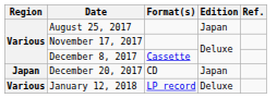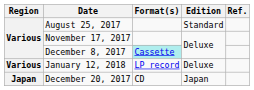August 25, 2017 | Edition: Japan -> Standard
December 8, 2017 | Format(s): no background -> paleturquoise background
rows swapped: December 20, 2017 <-> January 12, 2018
